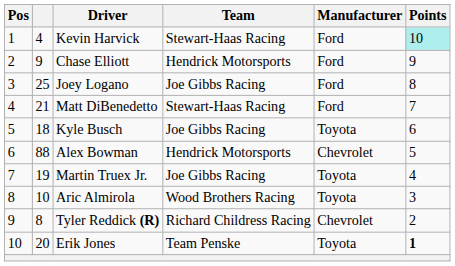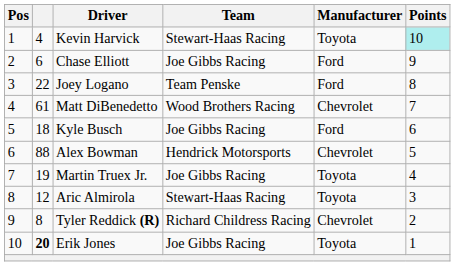Kevin Harvick | Manufacturer: Ford -> Toyota
Chase Elliott | column 2: 9 -> 6
Chase Elliott | Team: Hendrick Motorsports -> Joe Gibbs Racing
Joey Logano | column 2: 25 -> 22
Joey Logano | Team: Joe Gibbs Racing -> Team Penske
Matt DiBenedetto | column 2: 21 -> 61
Matt DiBenedetto | Team: Stewart-Haas Racing -> Wood Brothers Racing
Matt DiBenedetto | Manufacturer: Ford -> Chevrolet
Kyle Busch | Manufacturer: Toyota -> Ford
Aric Almirola | column 2: 10 -> 12
Aric Almirola | Team: Wood Brothers Racing -> Stewart-Haas Racing
Erik Jones | column 2: normal -> bold
Erik Jones | Team: Team Penske -> Joe Gibbs Racing
Erik Jones | Points: bold -> normal
